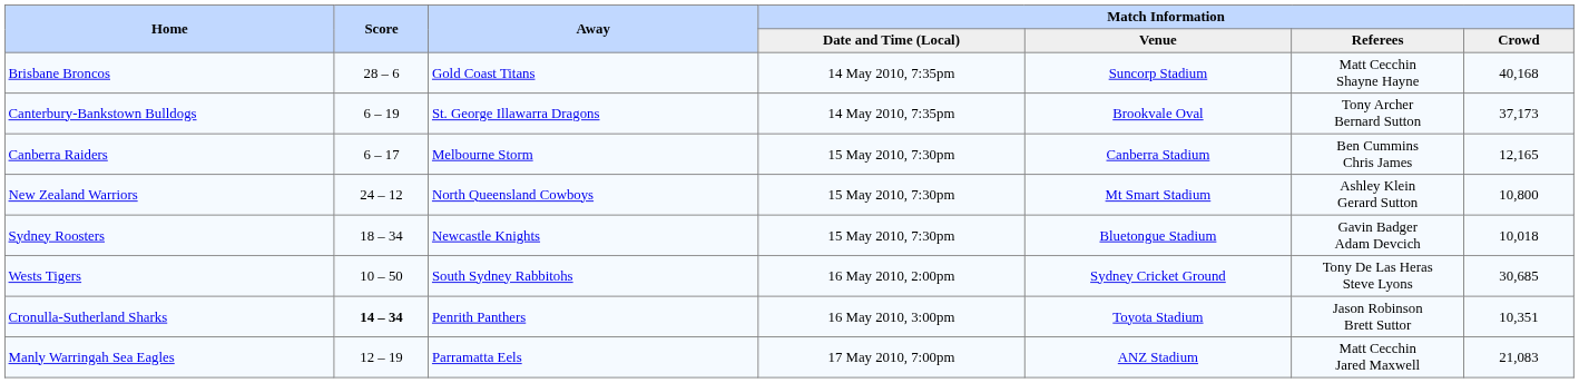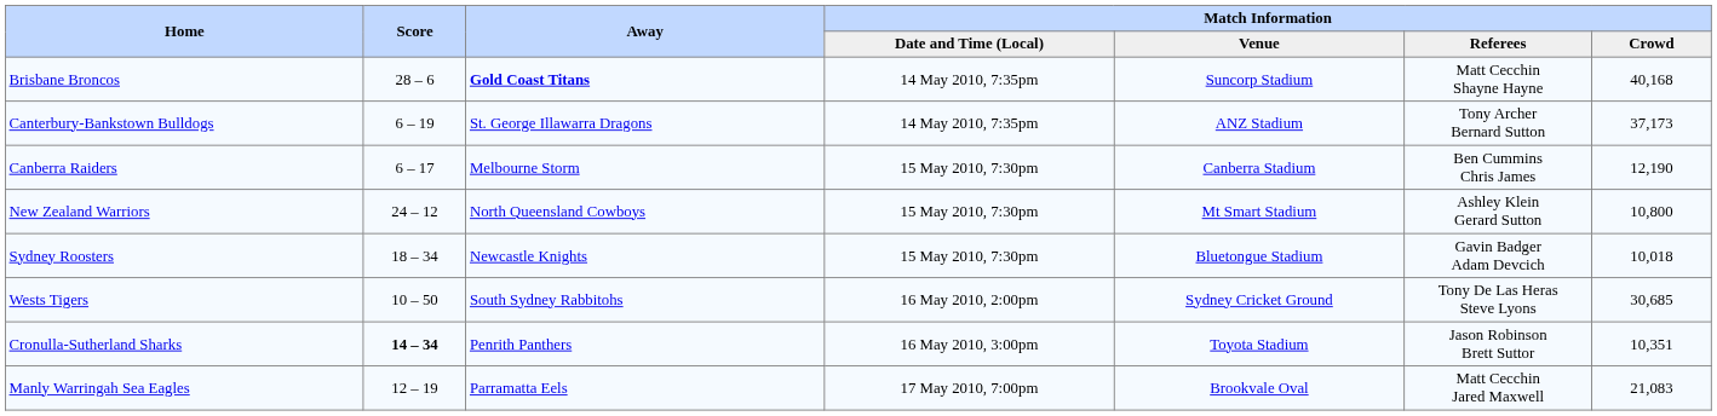Brisbane Broncos | Away: normal -> bold
Canterbury-Bankstown Bulldogs | Match Information / Venue: Brookvale Oval -> ANZ Stadium
Canberra Raiders | Match Information / Crowd: 12,165 -> 12,190
Manly Warringah Sea Eagles | Match Information / Venue: ANZ Stadium -> Brookvale Oval
